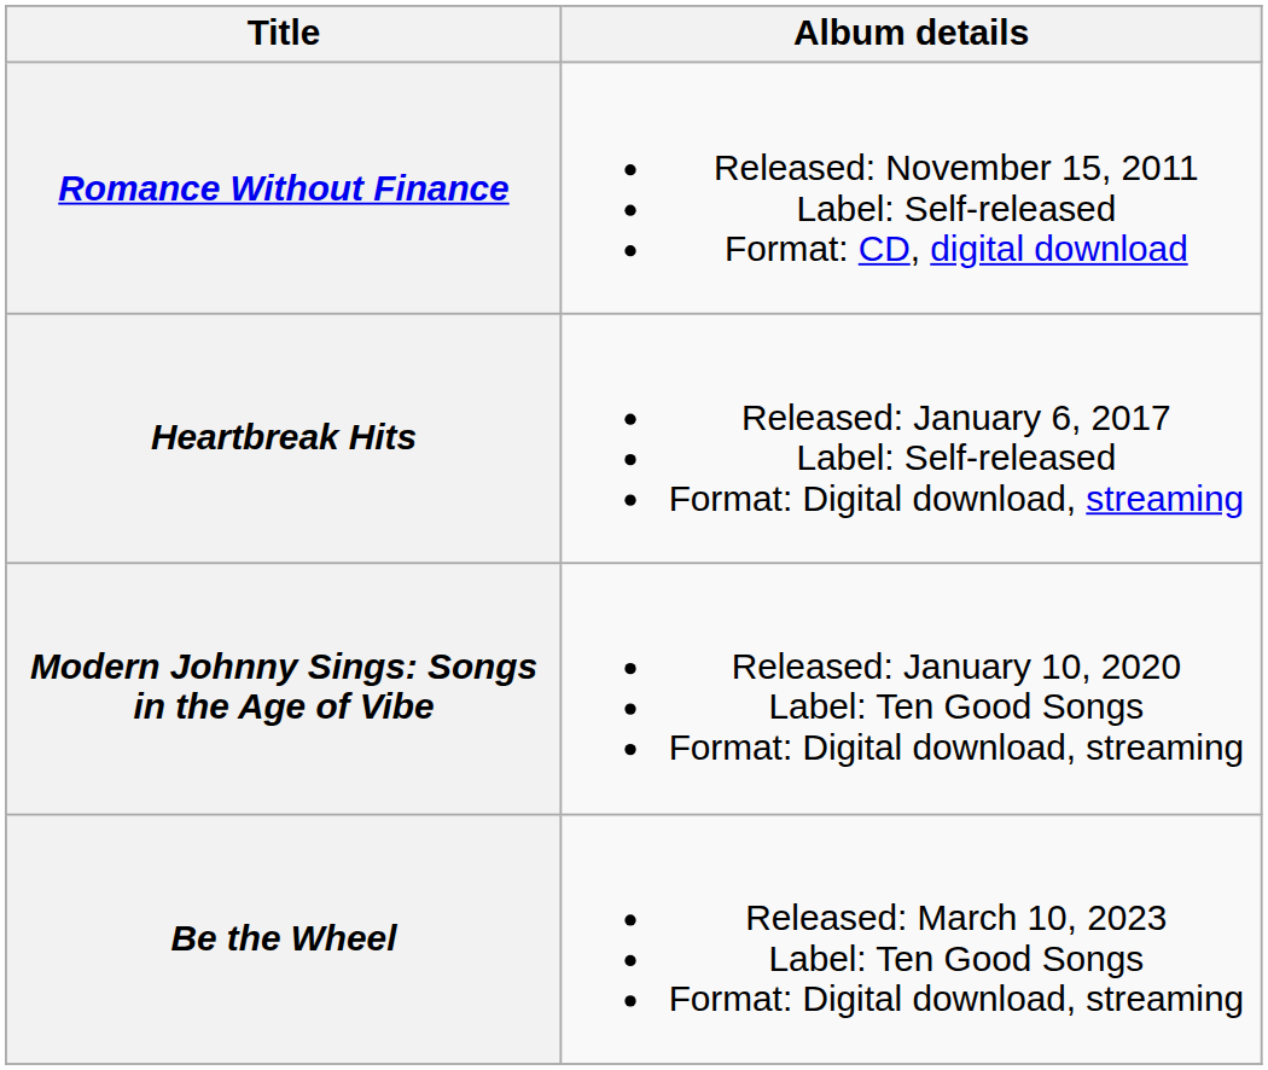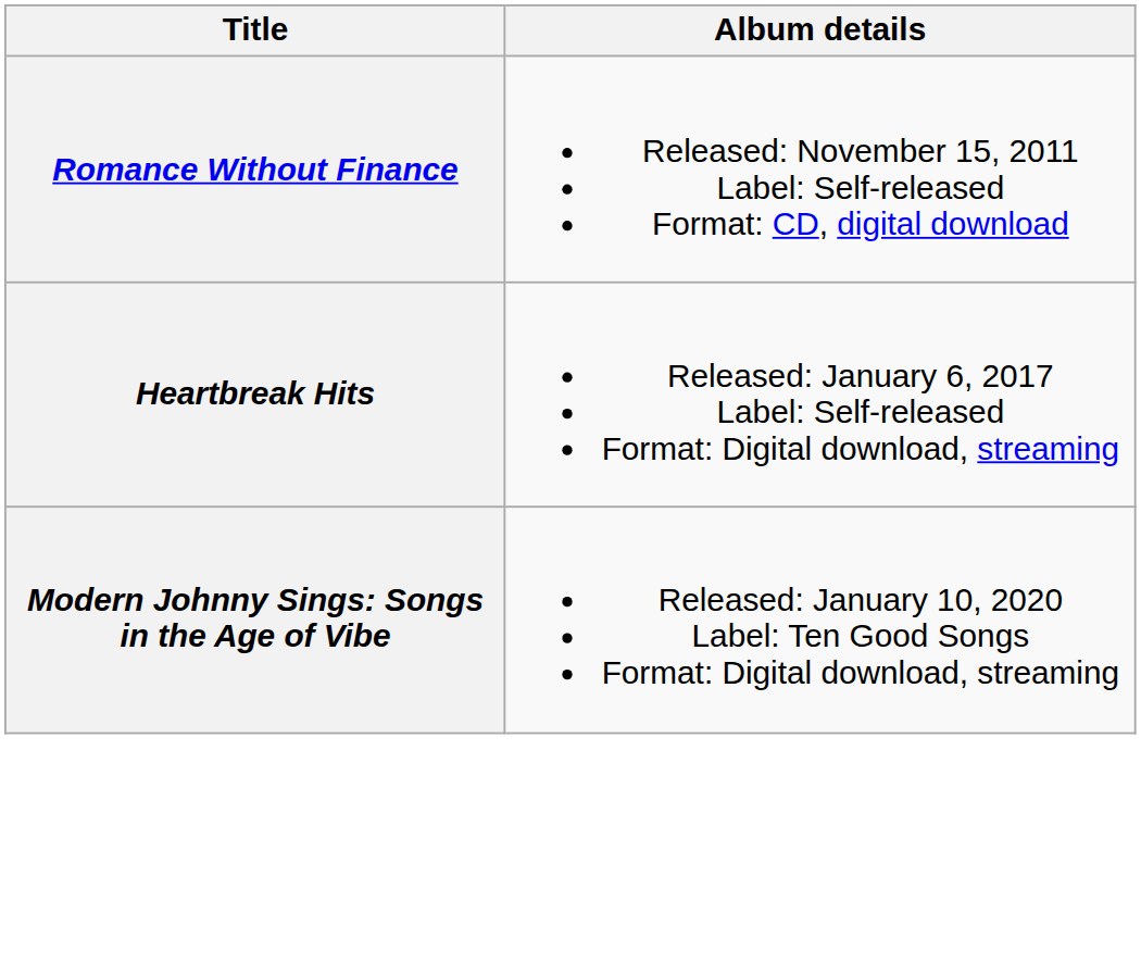- row: Be the Wheel | Released: March 10, 2023 Label: Ten Good Songs Format: Digital download, streaming
